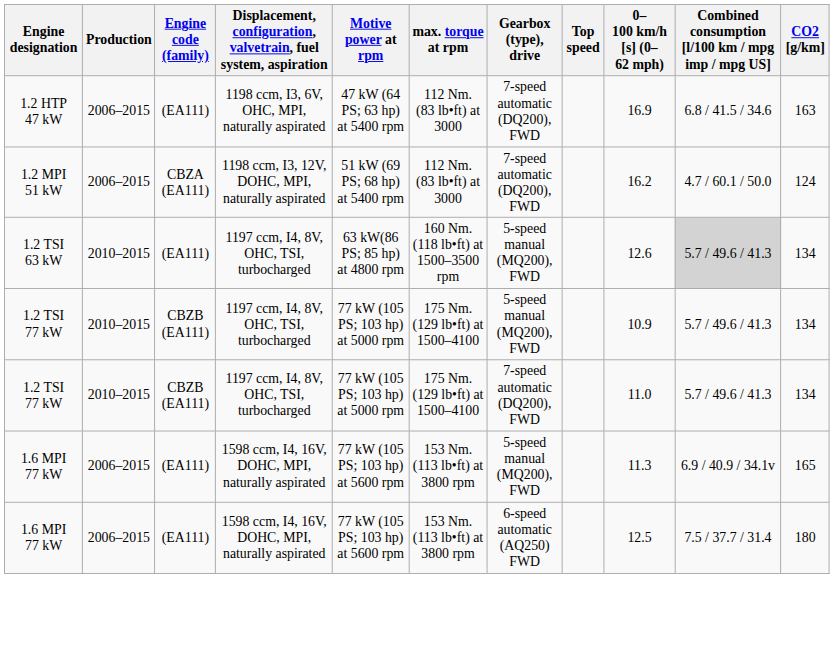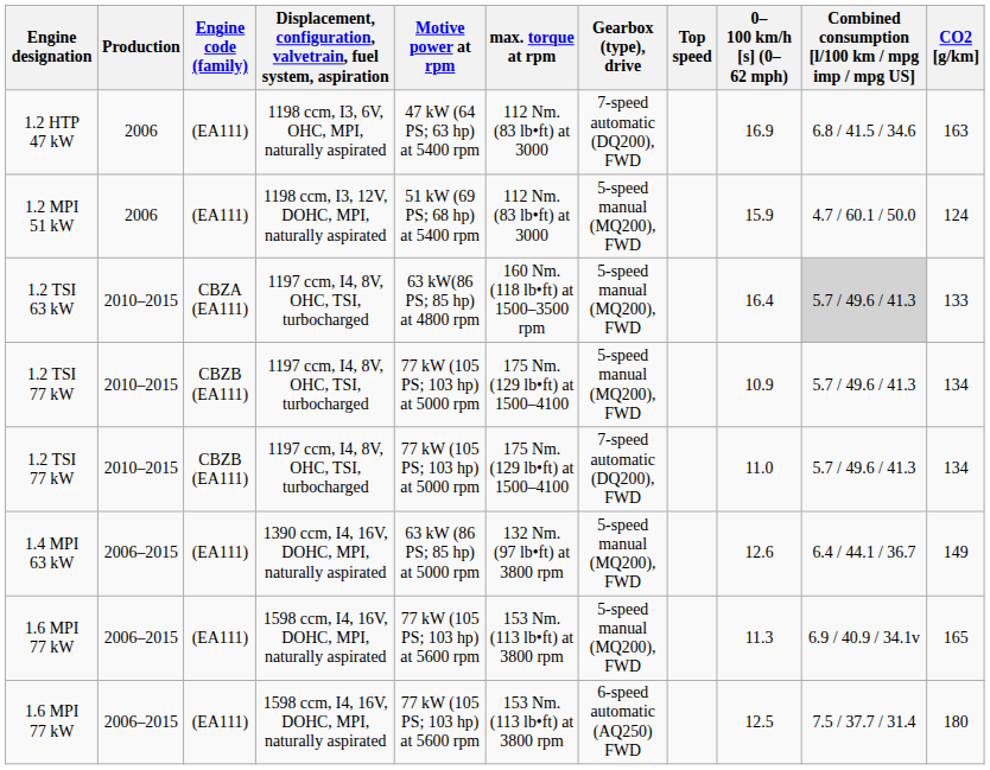1.2 HTP 47 kW | Production: 2006–2015 -> 2006
1.2 MPI 51 kW | Production: 2006–2015 -> 2006
1.2 MPI 51 kW | Engine code (family): CBZA (EA111) -> (EA111)
1.2 MPI 51 kW | Gearbox (type), drive: 7-speed automatic (DQ200), FWD -> 5-speed manual (MQ200), FWD
1.2 MPI 51 kW | 0–100 km/h [s] (0–62 mph): 16.2 -> 15.9
1.2 TSI 63 kW | Engine code (family): (EA111) -> CBZA (EA111)
1.2 TSI 63 kW | 0–100 km/h [s] (0–62 mph): 12.6 -> 16.4
1.2 TSI 63 kW | CO2 [g/km]: 134 -> 133
+ row: 1.4 MPI 63 kW | 2006–2015 | (EA111) | 1390 ccm, I4, 16V, DOHC, MPI, naturally aspirated | 63 kW (86 PS; 85 hp) at 5000 rpm | 132 Nm. (97 lb•ft) at 3800 rpm | 5-speed manual (MQ200), FWD | 12.6 | 6.4 / 44.1 / 36.7 | 149
